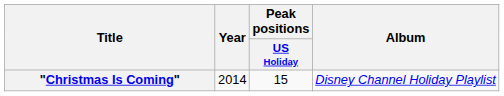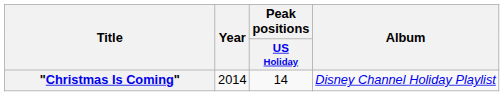"Christmas Is Coming" | Peak positions / US Holiday: 15 -> 14
